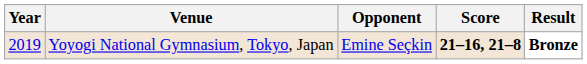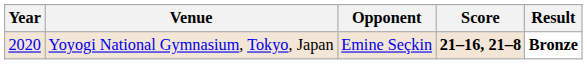Yoyogi National Gymnasium, Tokyo, Japan | Year: 2019 -> 2020
